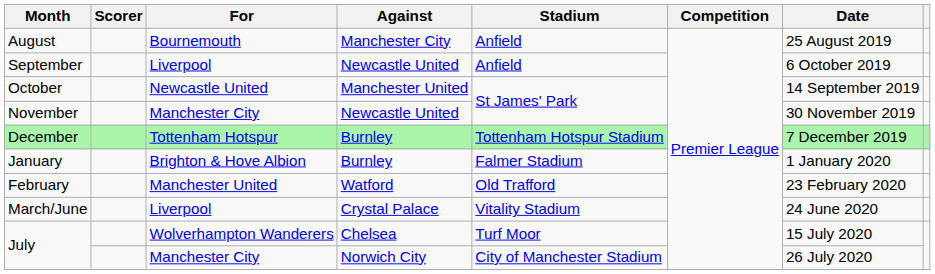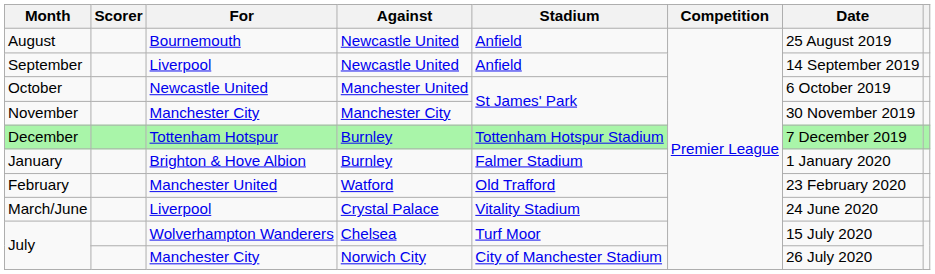August | Against: Manchester City -> Newcastle United
September | Date: 6 October 2019 -> 14 September 2019
October | Date: 14 September 2019 -> 6 October 2019
November | Against: Newcastle United -> Manchester City
